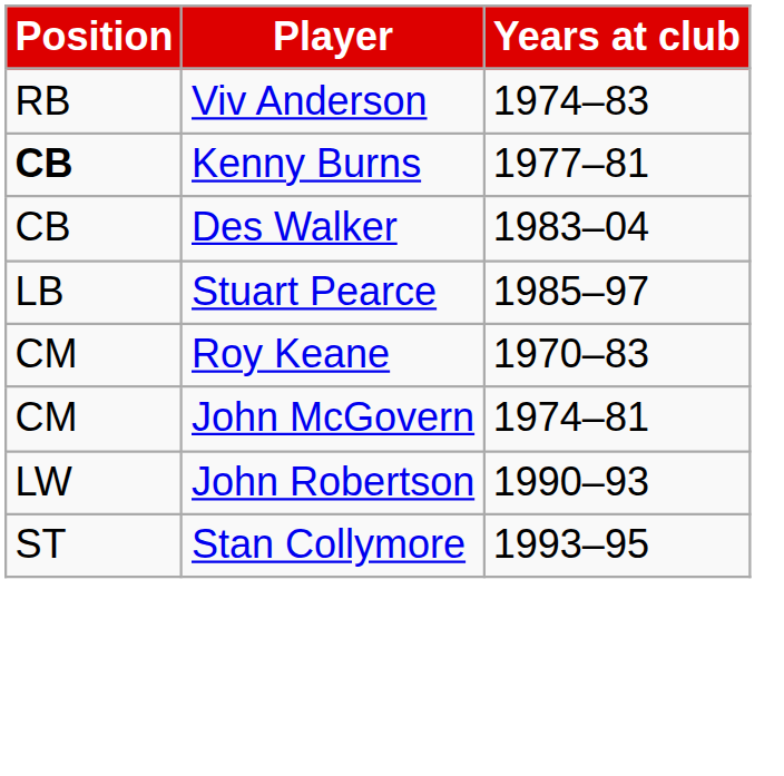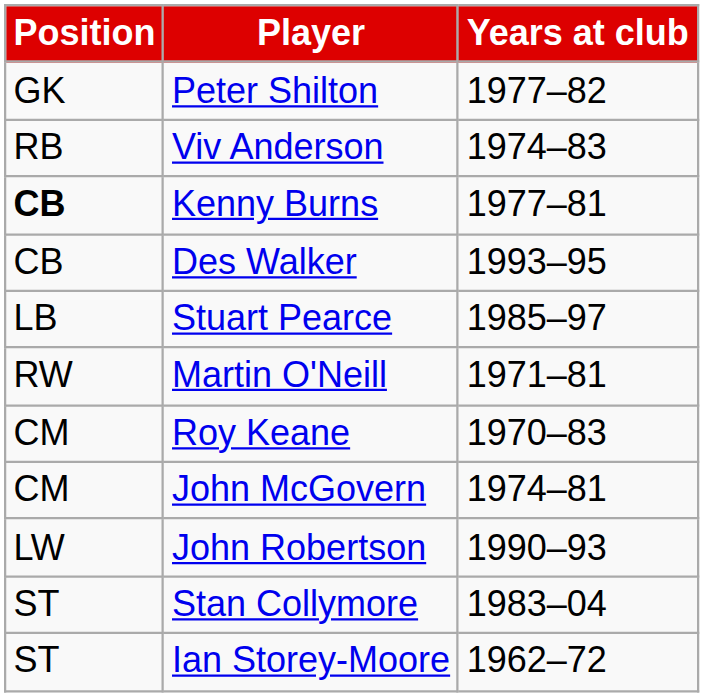+ row: GK | Peter Shilton | 1977–82
Des Walker | Years at club: 1983–04 -> 1993–95
+ row: RW | Martin O'Neill | 1971–81
Stan Collymore | Years at club: 1993–95 -> 1983–04
+ row: ST | Ian Storey-Moore | 1962–72
